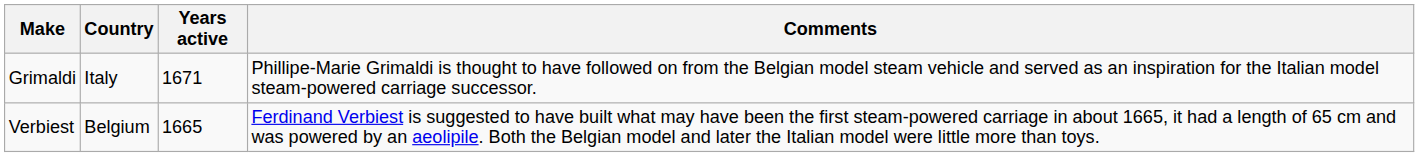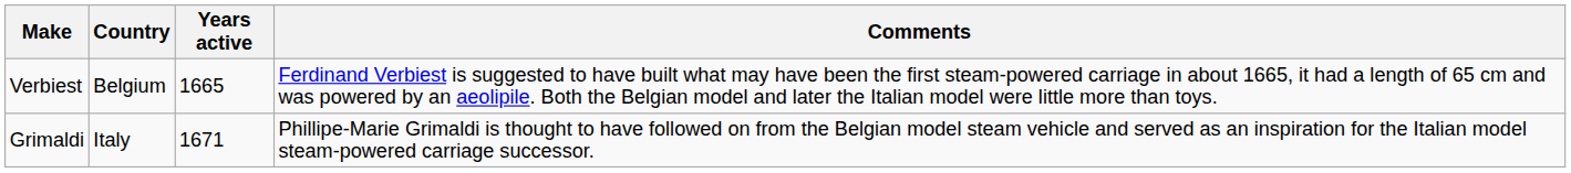rows swapped: Grimaldi <-> Verbiest
